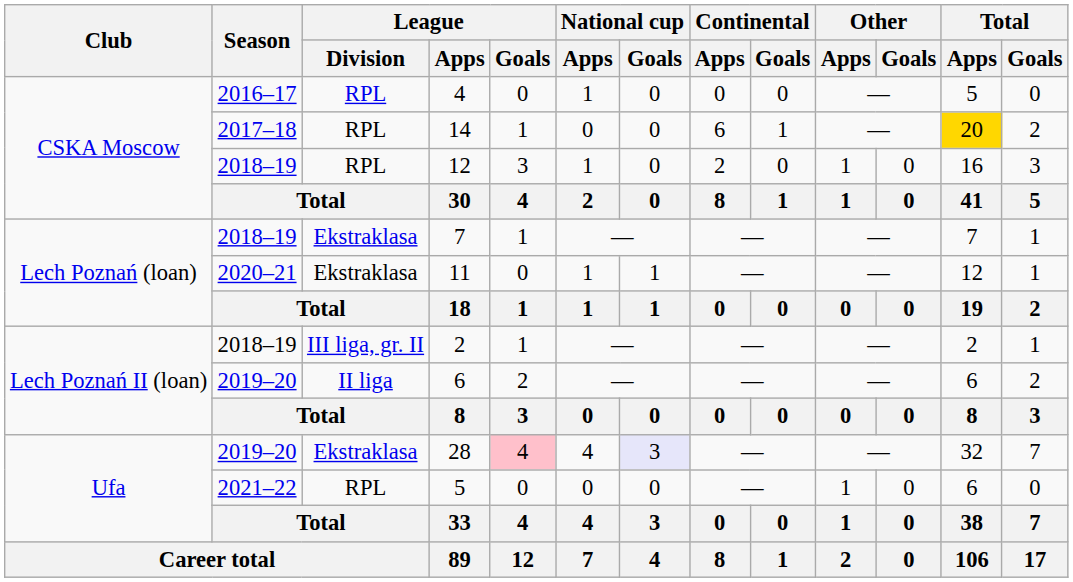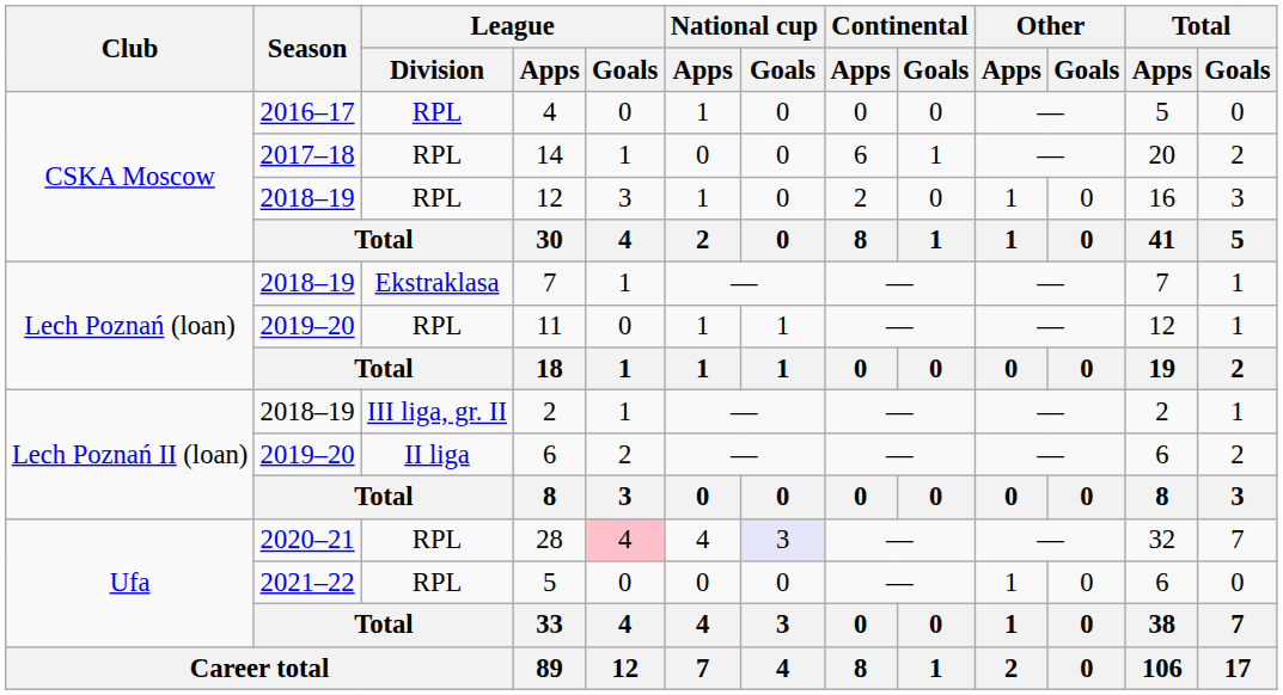14 | Total / Apps: gold background -> no background
11 | Season: 2020–21 -> 2019–20
11 | League / Division: Ekstraklasa -> RPL
28 | Season: 2019–20 -> 2020–21
28 | League / Division: Ekstraklasa -> RPL
